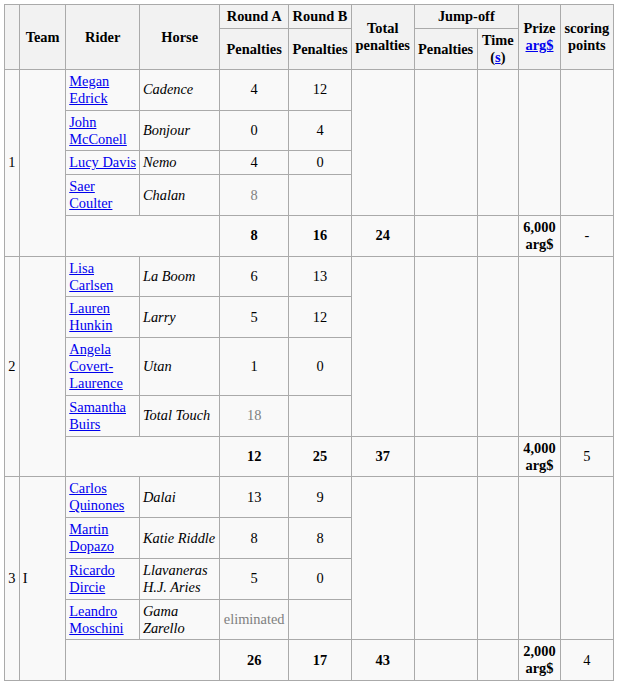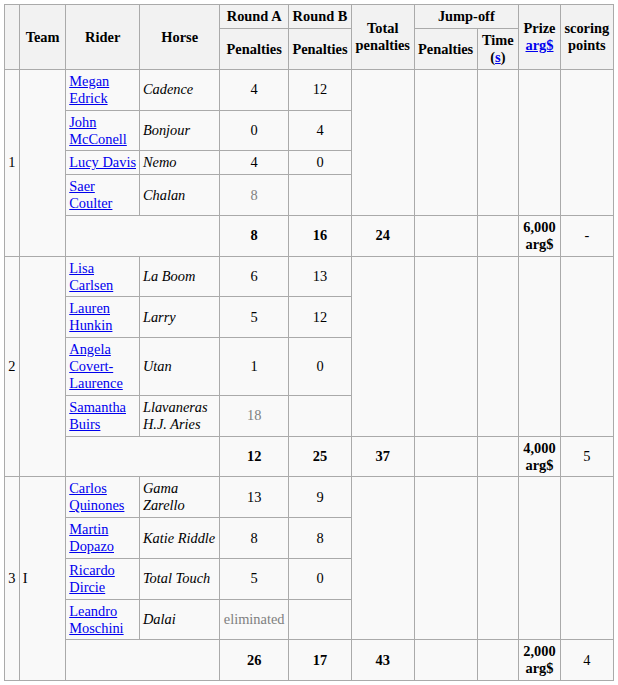Samantha Buirs | Horse: Total Touch -> Llavaneras H.J. Aries
Carlos Quinones | Horse: Dalai -> Gama Zarello
Ricardo Dircie | Horse: Llavaneras H.J. Aries -> Total Touch
Leandro Moschini | Horse: Gama Zarello -> Dalai
